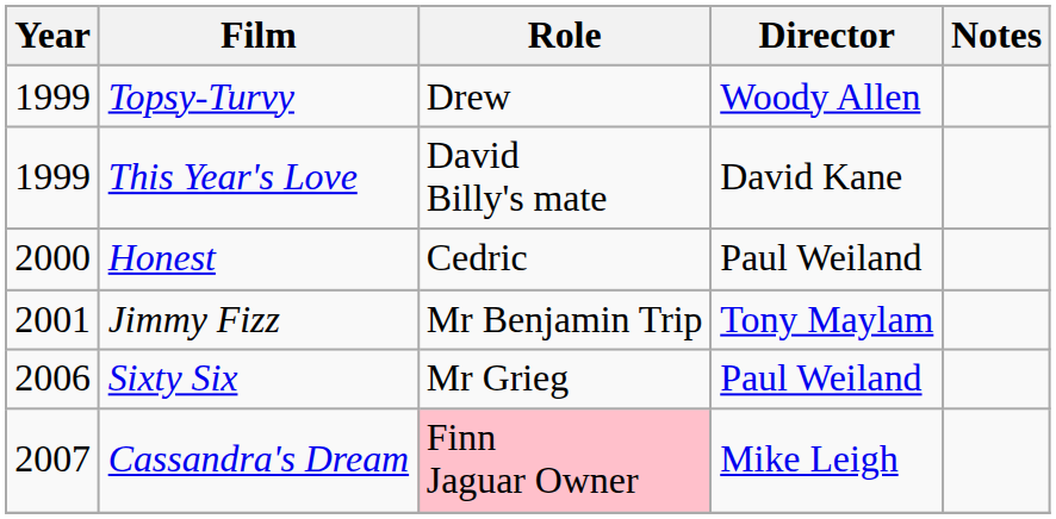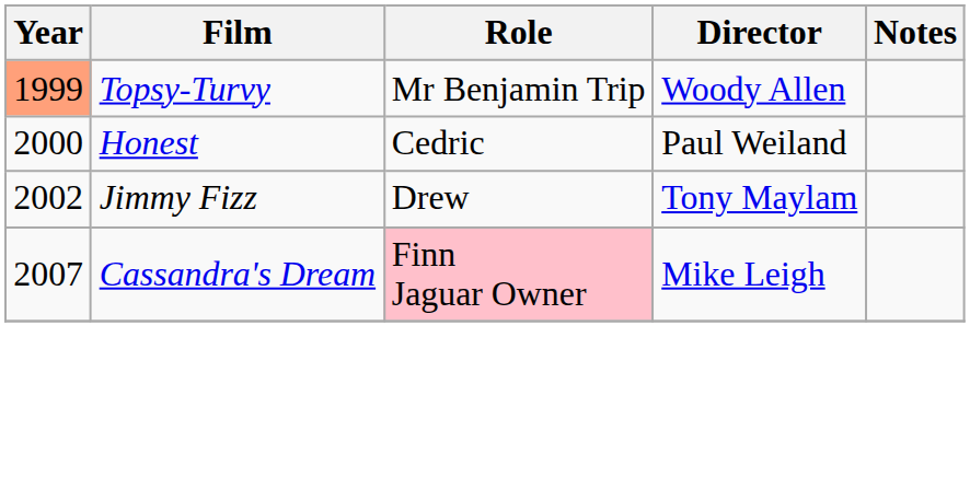Topsy-Turvy | Year: no background -> lightsalmon background
Topsy-Turvy | Role: Drew -> Mr Benjamin Trip
- row: 1999 | This Year's Love | David Billy's mate | David Kane
Jimmy Fizz | Year: 2001 -> 2002
Jimmy Fizz | Role: Mr Benjamin Trip -> Drew
- row: 2006 | Sixty Six | Mr Grieg | Paul Weiland
